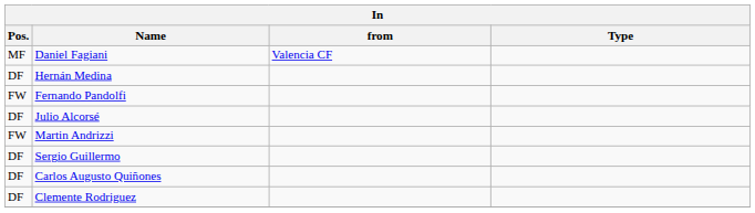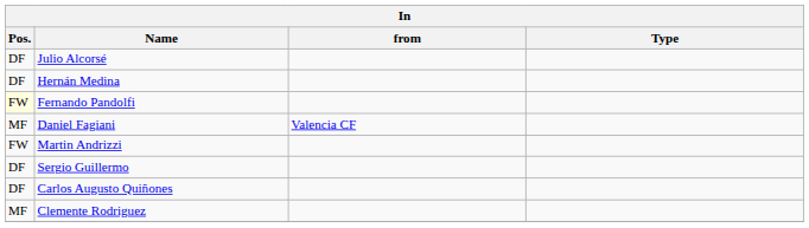rows swapped: Daniel Fagiani <-> Julio Alcorsé
Fernando Pandolfi | Pos.: no background -> lightyellow background
Clemente Rodriguez | Pos.: DF -> MF
